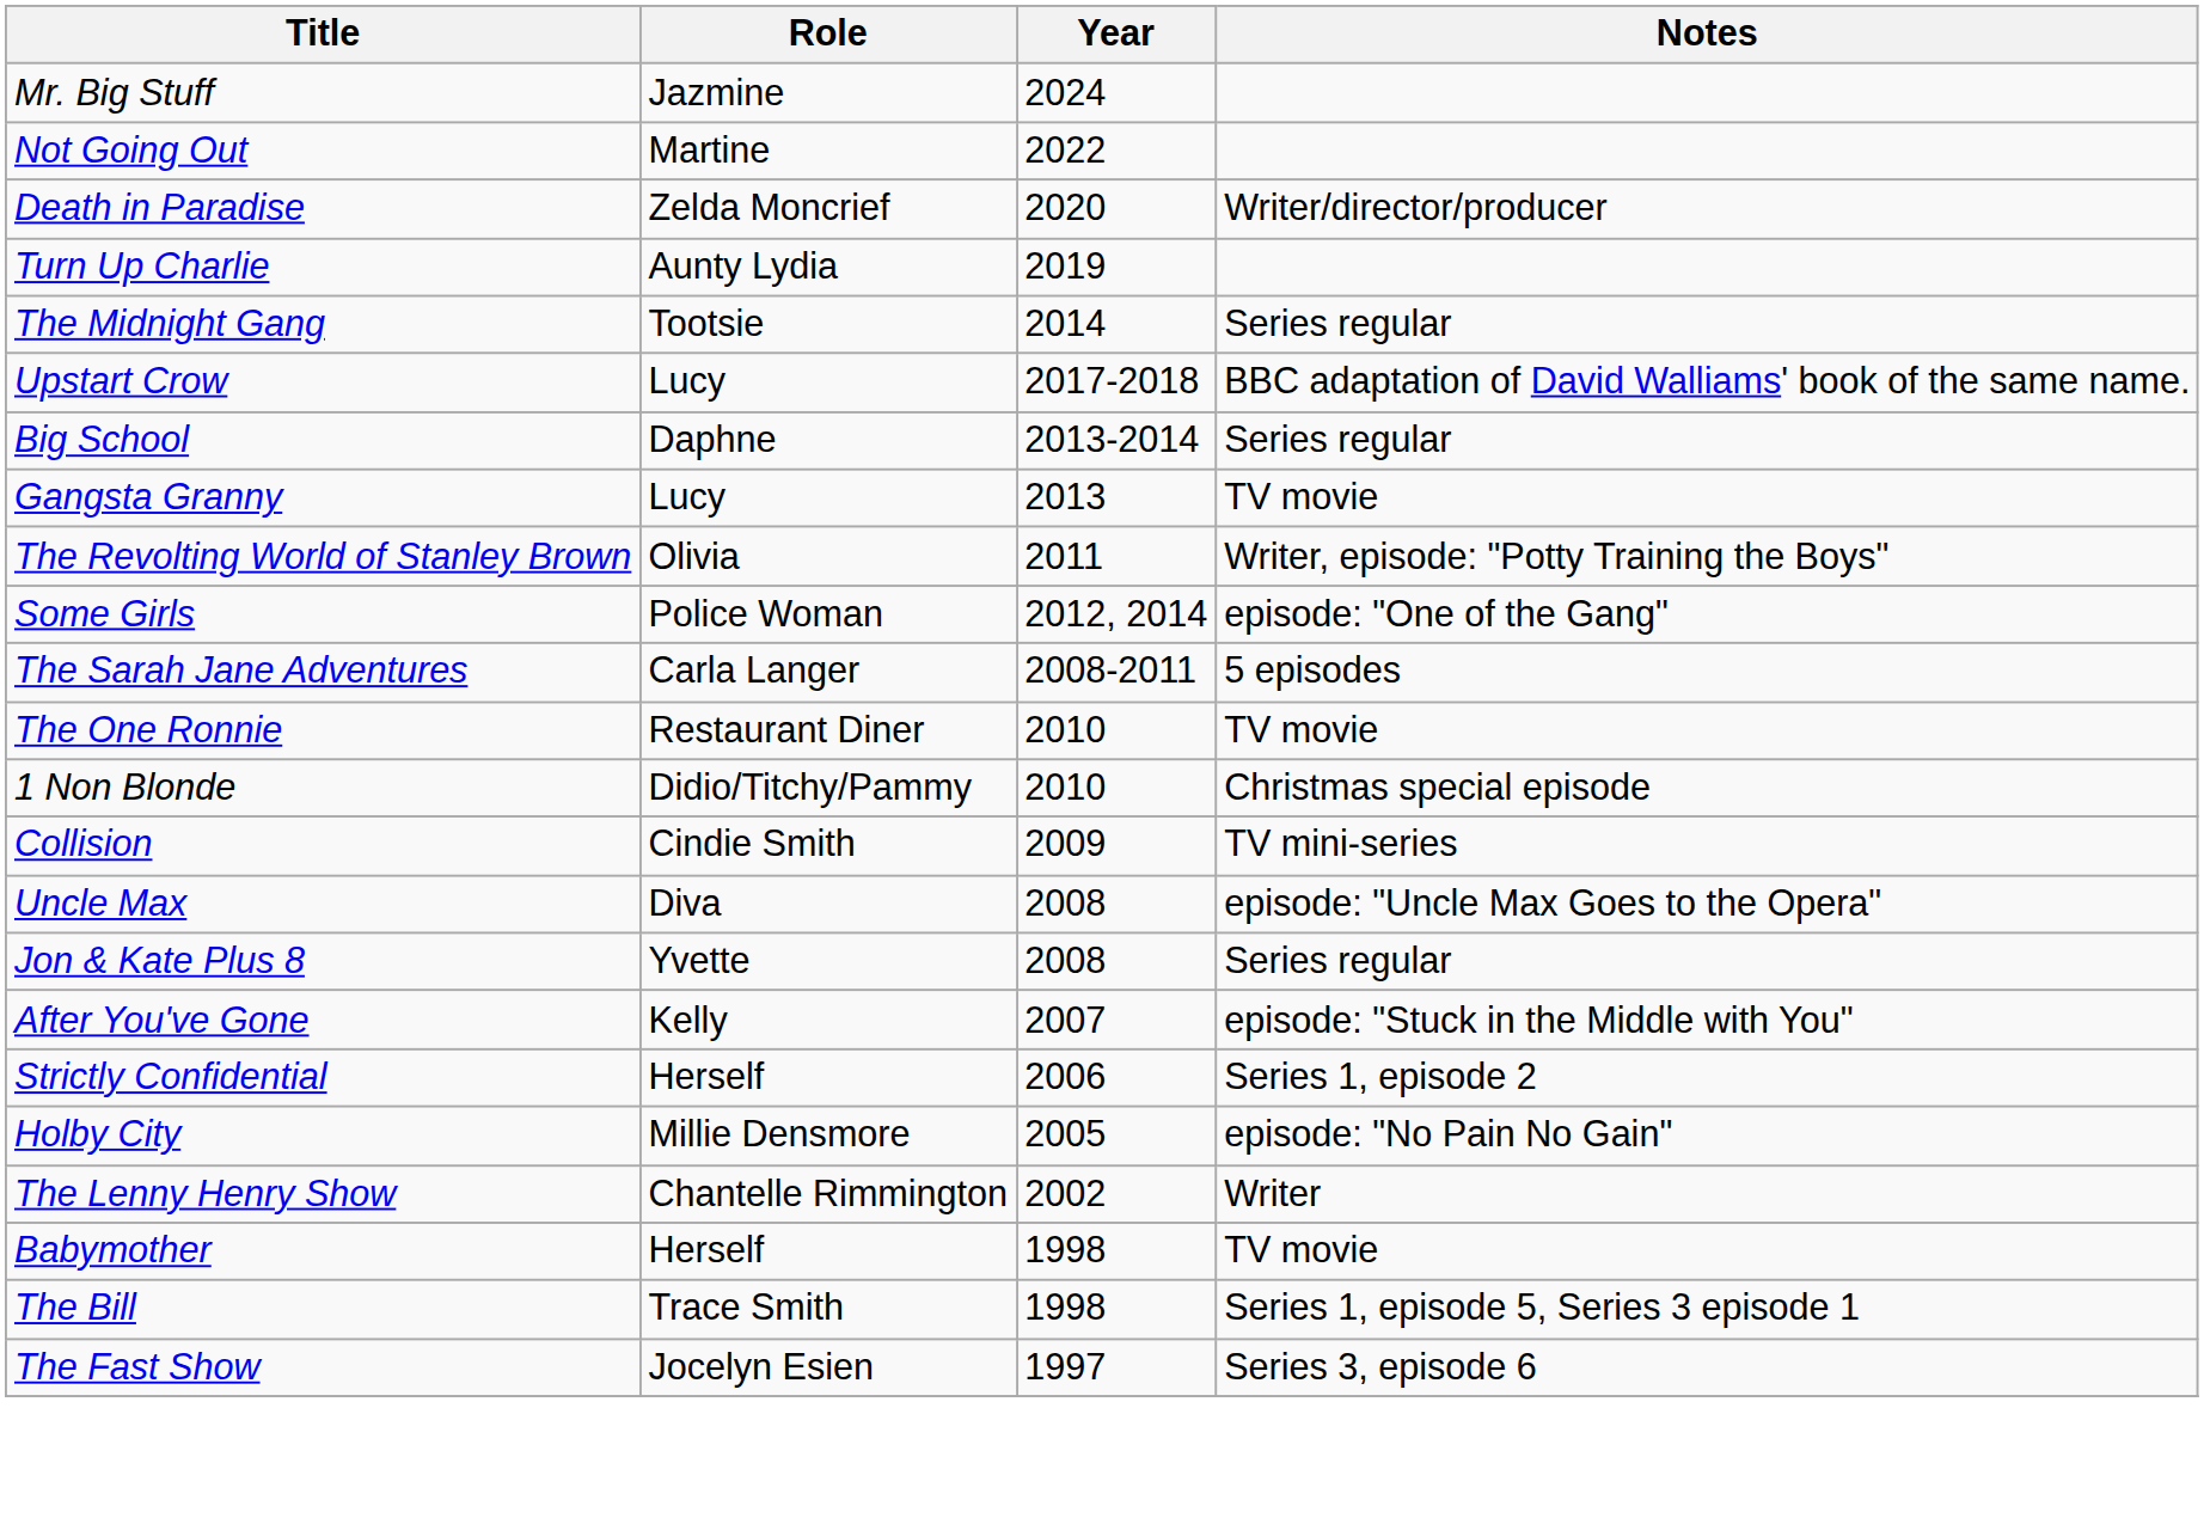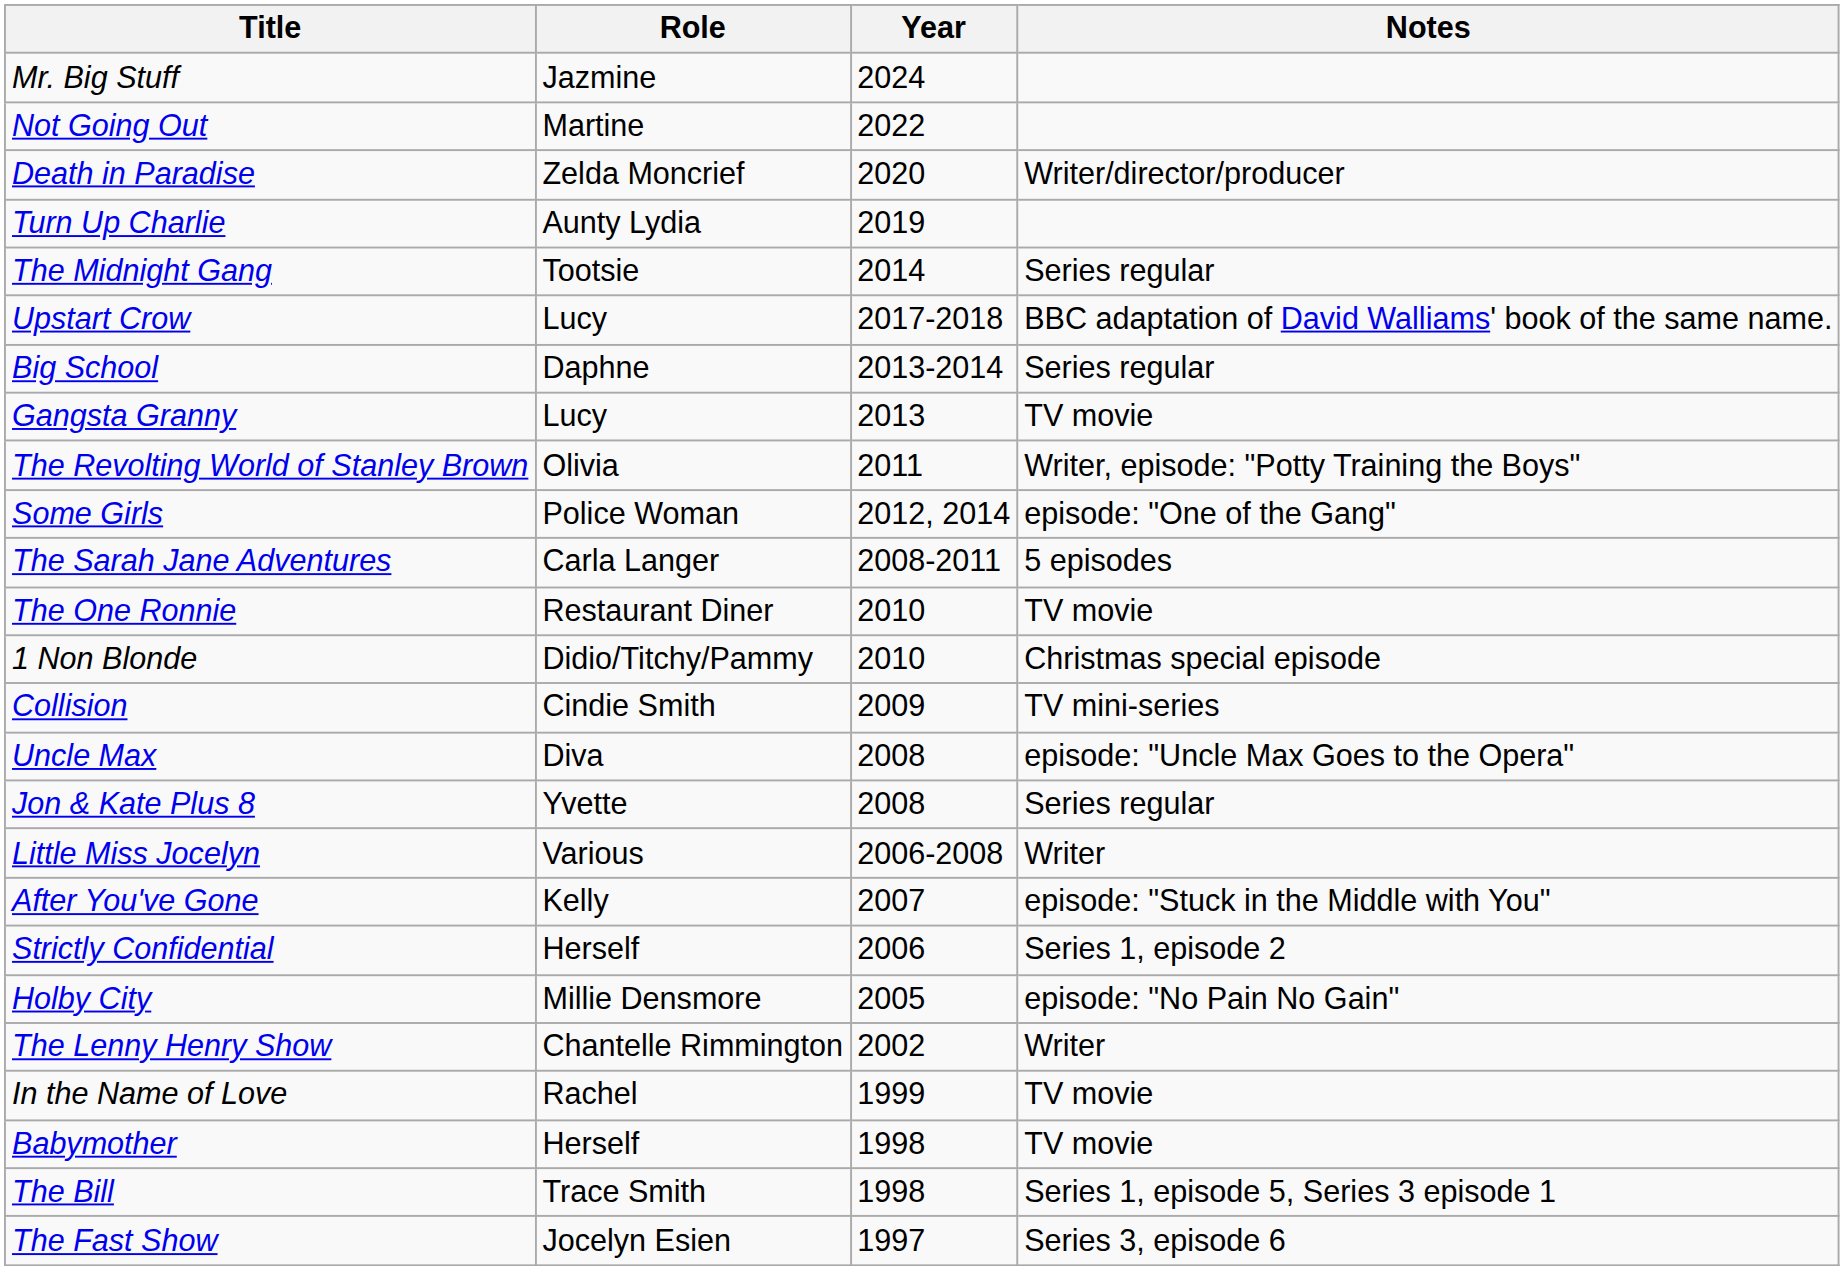+ row: Little Miss Jocelyn | Various | 2006-2008 | Writer
+ row: In the Name of Love | Rachel | 1999 | TV movie
